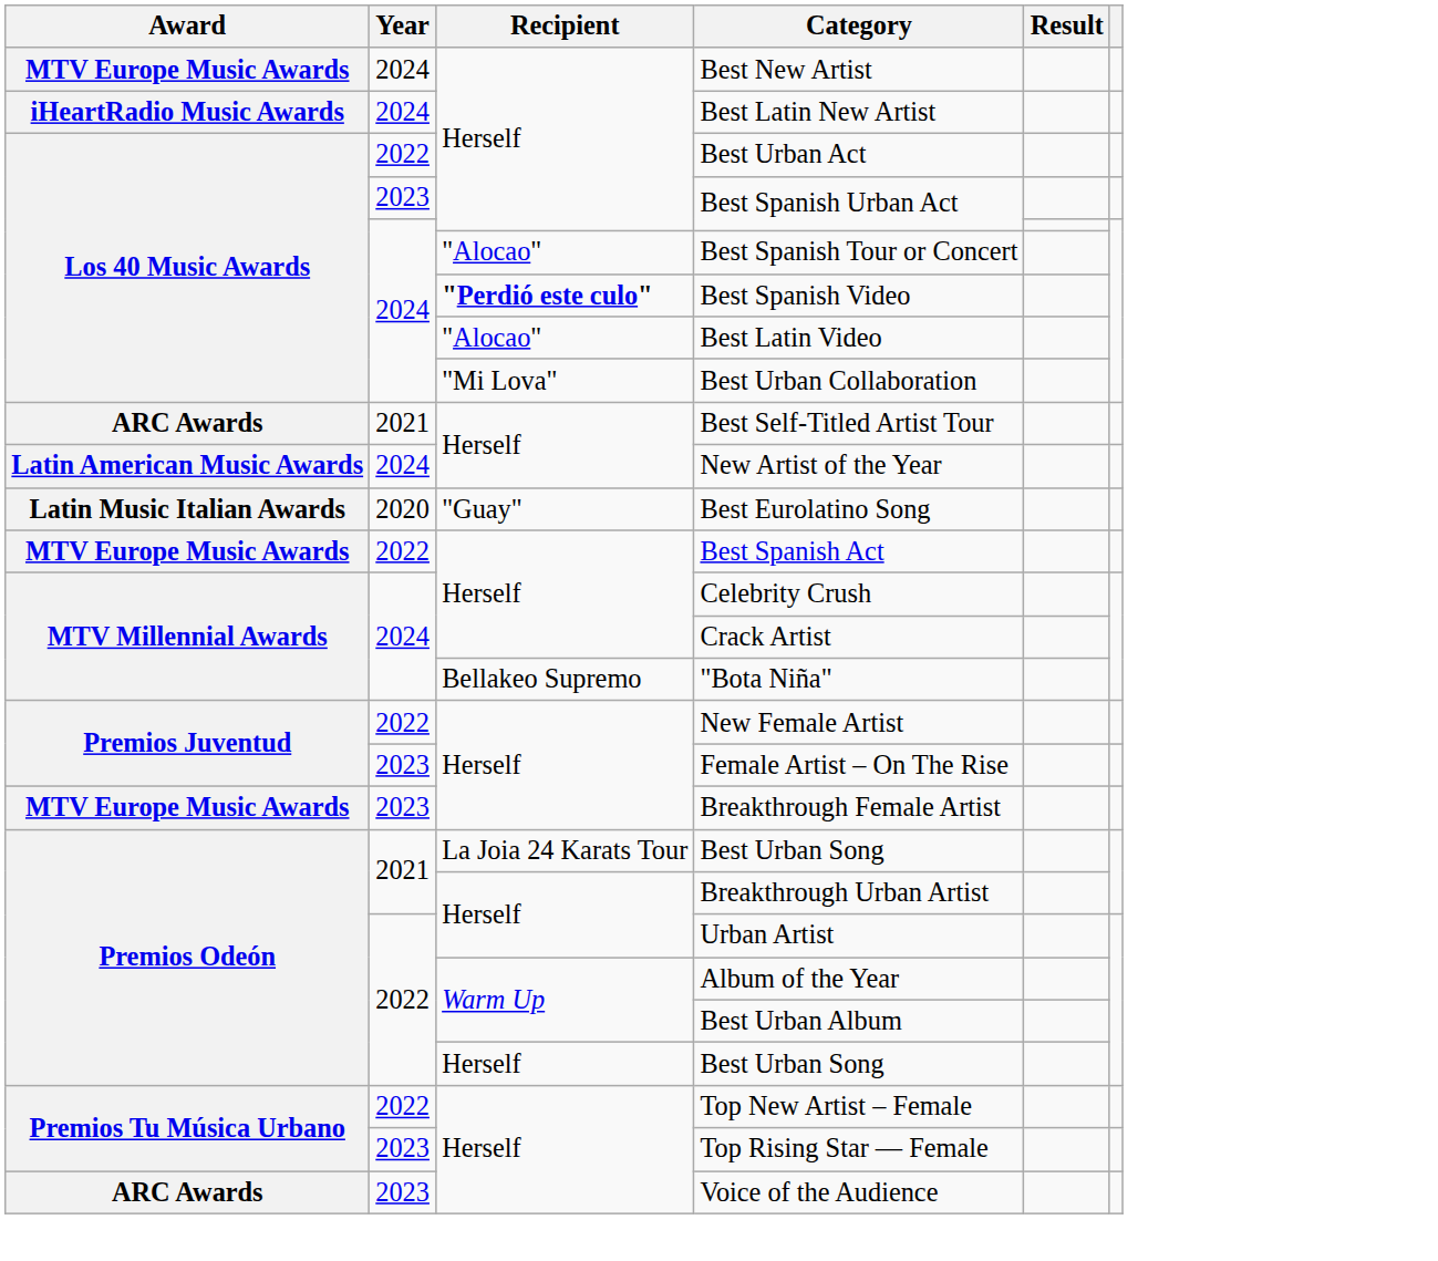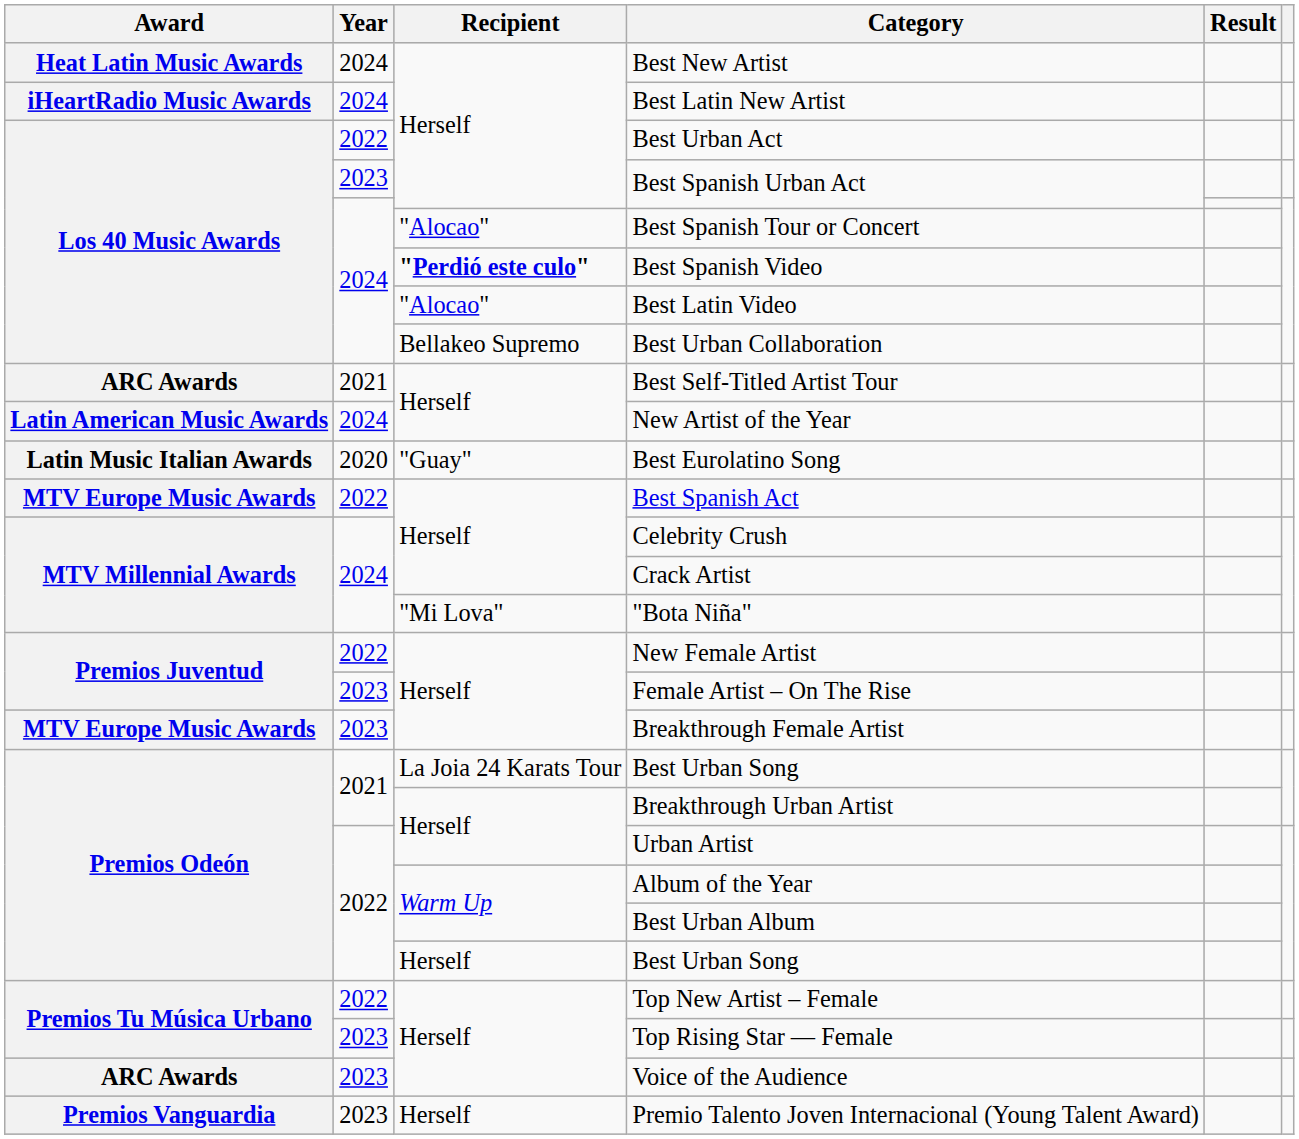Best New Artist | Award: MTV Europe Music Awards -> Heat Latin Music Awards
Best Urban Collaboration | Recipient: "Mi Lova" -> Bellakeo Supremo
"Bota Niña" | Recipient: Bellakeo Supremo -> "Mi Lova"
+ row: Premios Vanguardia | 2023 | Herself | Premio Talento Joven Internacional (Young Talent Award)
